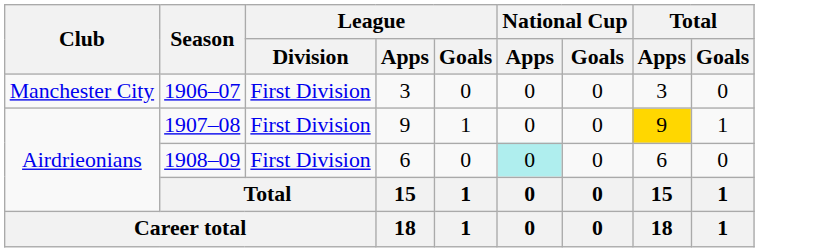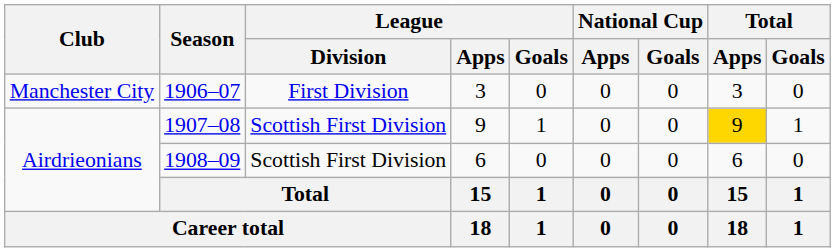1907–08 | League / Division: First Division -> Scottish First Division
1908–09 | League / Division: First Division -> Scottish First Division
1908–09 | National Cup / Apps: paleturquoise background -> no background
